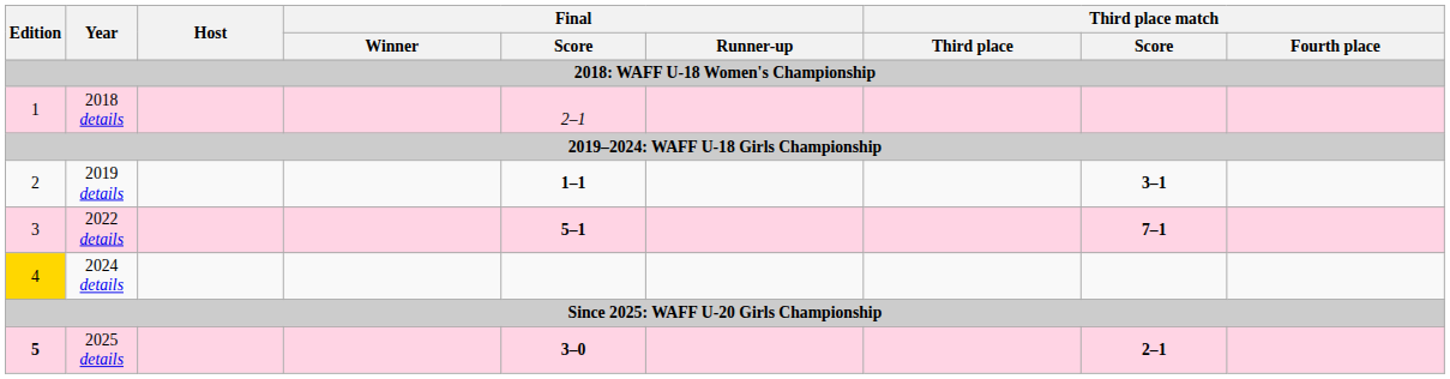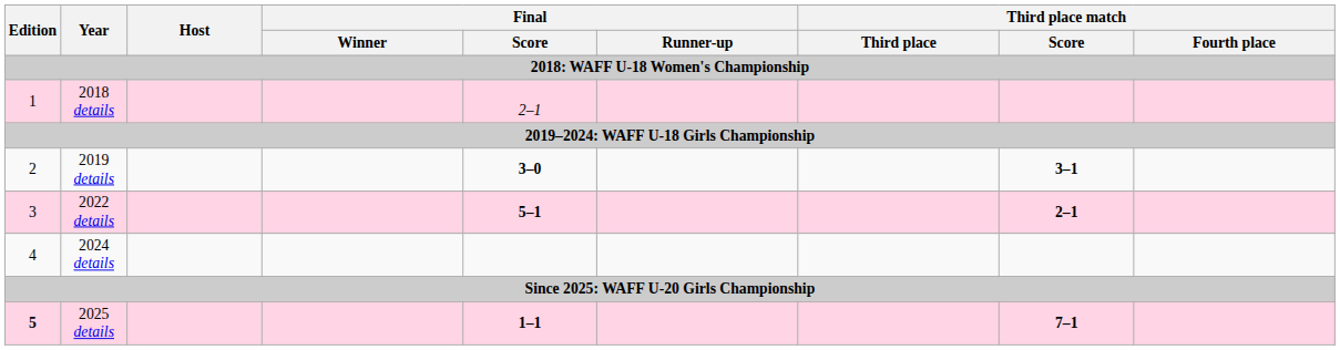2019 details | Final / Score: 1–1 -> 3–0
2022 details | Third place match / Score: 7–1 -> 2–1
2024 details | Edition: gold background -> no background
2025 details | Final / Score: 3–0 -> 1–1
2025 details | Third place match / Score: 2–1 -> 7–1
